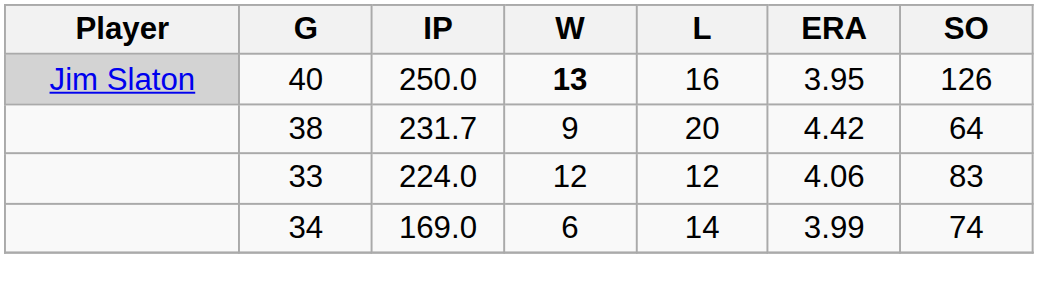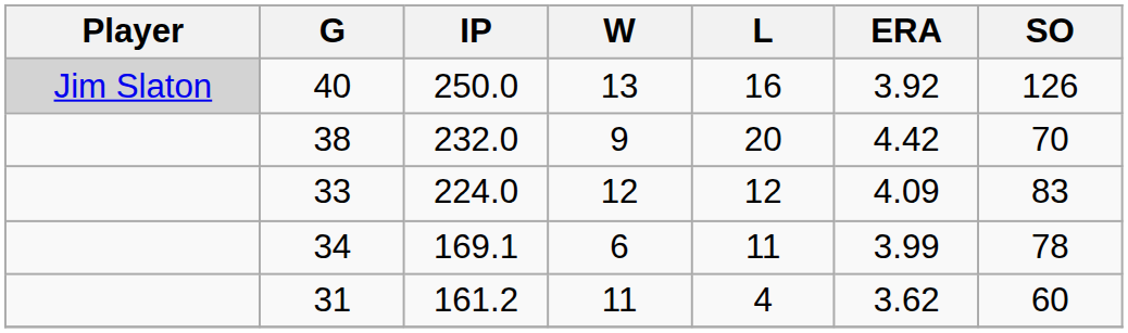40 | W: bold -> normal
40 | ERA: 3.95 -> 3.92
38 | IP: 231.7 -> 232.0
38 | SO: 64 -> 70
33 | ERA: 4.06 -> 4.09
34 | IP: 169.0 -> 169.1
34 | L: 14 -> 11
34 | SO: 74 -> 78
+ row: 31 | 161.2 | 11 | 4 | 3.62 | 60
